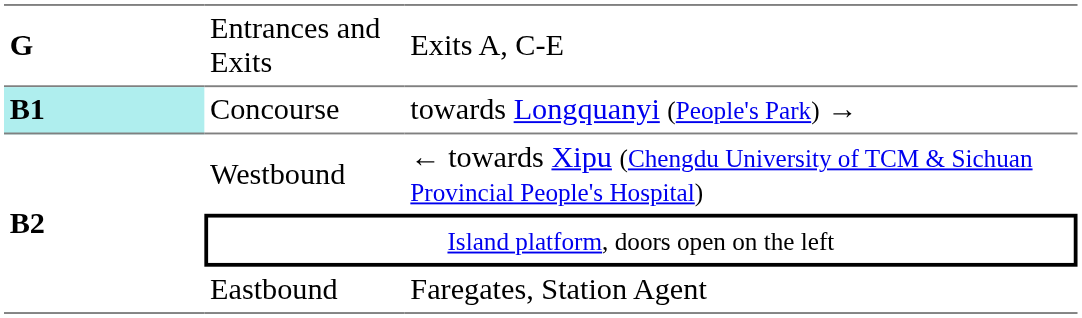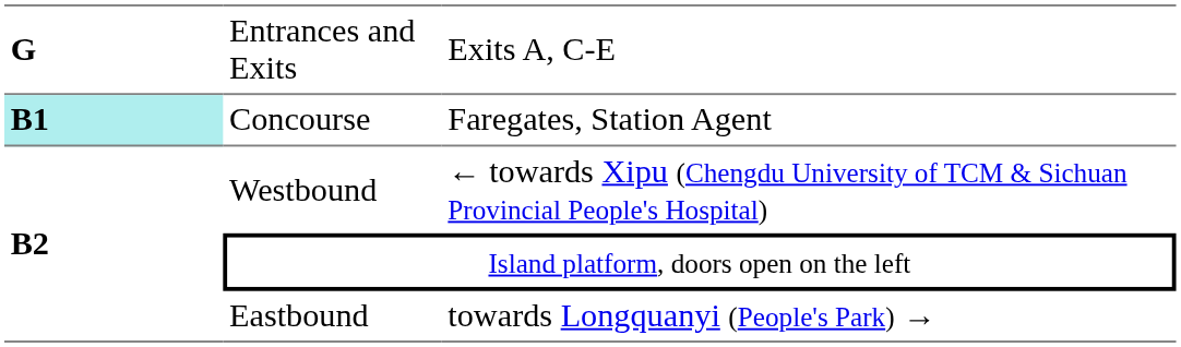Concourse | column 3: towards Longquanyi (People's Park) → -> Faregates, Station Agent
Eastbound | column 3: Faregates, Station Agent -> towards Longquanyi (People's Park) →
